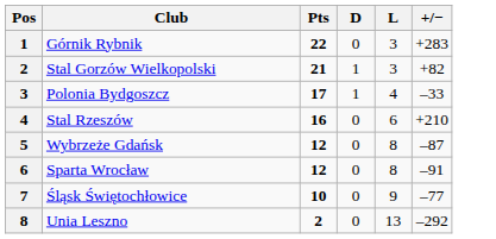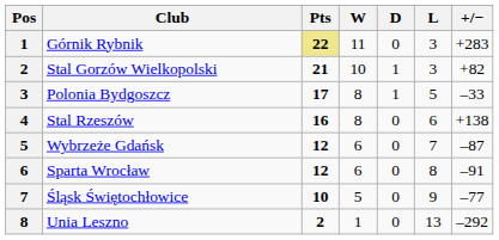+ column: W | 11 | 10 | 8 | 8 | 6 | 6 | 5 | 1
Górnik Rybnik | Pts: no background -> khaki background
Polonia Bydgoszcz | L: 4 -> 5
Stal Rzeszów | +/−: +210 -> +138
Wybrzeże Gdańsk | L: 8 -> 7
